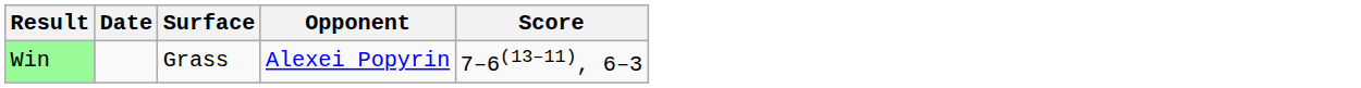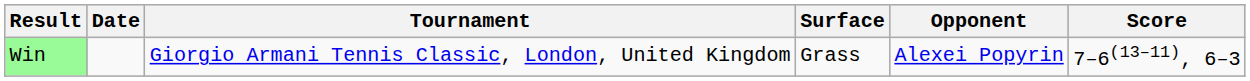+ column: Tournament | Giorgio Armani Tennis Classic, London, United Kingdom
